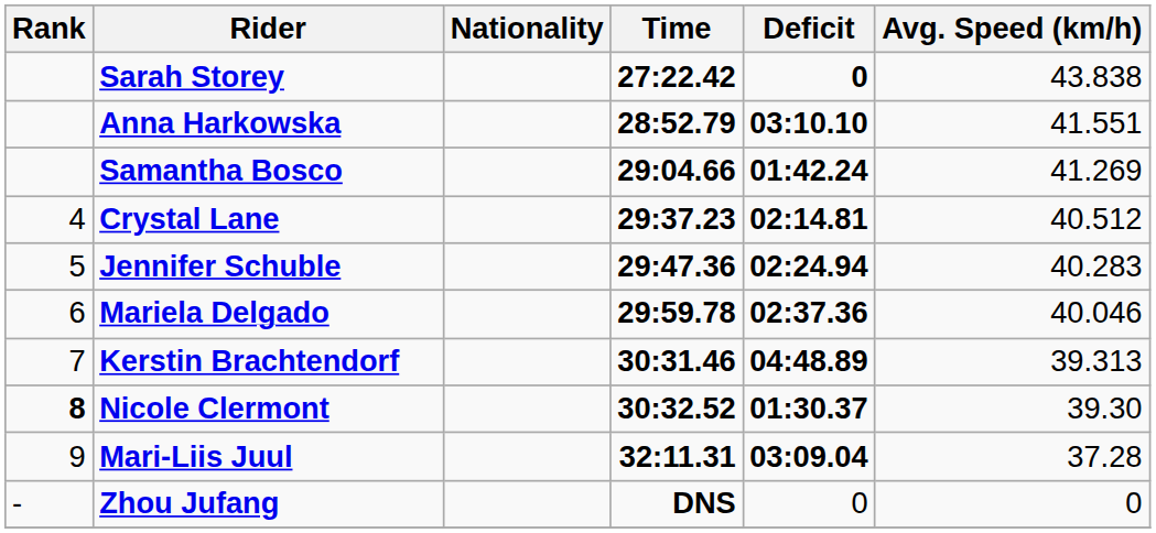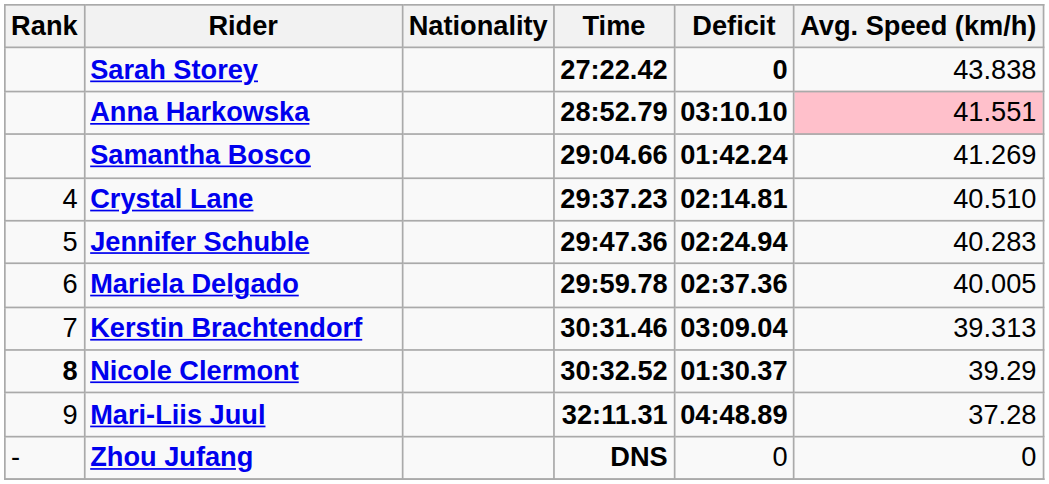Anna Harkowska | Avg. Speed (km/h): no background -> pink background
Crystal Lane | Avg. Speed (km/h): 40.512 -> 40.510
Mariela Delgado | Avg. Speed (km/h): 40.046 -> 40.005
Kerstin Brachtendorf | Deficit: 04:48.89 -> 03:09.04
Nicole Clermont | Avg. Speed (km/h): 39.30 -> 39.29
Mari-Liis Juul | Deficit: 03:09.04 -> 04:48.89
